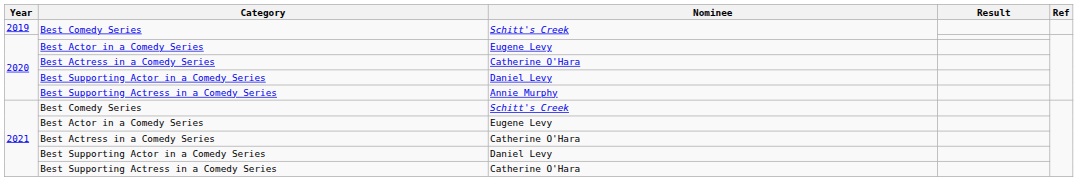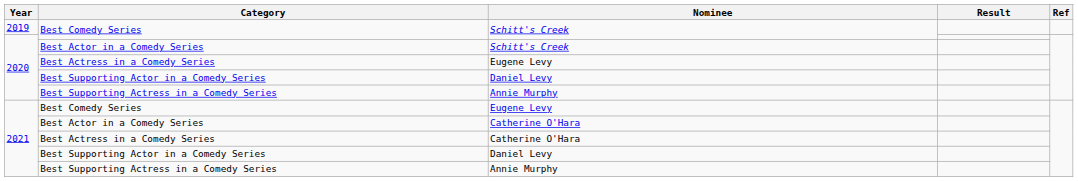2020 / Best Actor in a Comedy Series | Nominee: Eugene Levy -> Schitt's Creek
2020 / Best Actress in a Comedy Series | Nominee: Catherine O'Hara -> Eugene Levy
2021 / Best Comedy Series | Nominee: Schitt's Creek -> Eugene Levy
2021 / Best Actor in a Comedy Series | Nominee: Eugene Levy -> Catherine O'Hara
2021 / Best Supporting Actress in a Comedy Series | Nominee: Catherine O'Hara -> Annie Murphy
